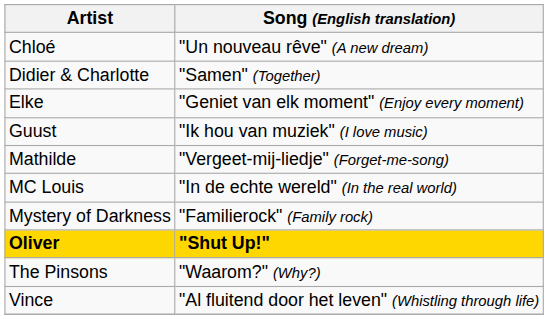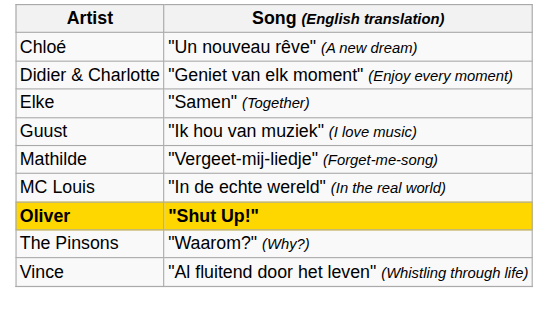Didier & Charlotte | Song (English translation): "Samen" (Together) -> "Geniet van elk moment" (Enjoy every moment)
Elke | Song (English translation): "Geniet van elk moment" (Enjoy every moment) -> "Samen" (Together)
- row: Mystery of Darkness | "Familierock" (Family rock)
